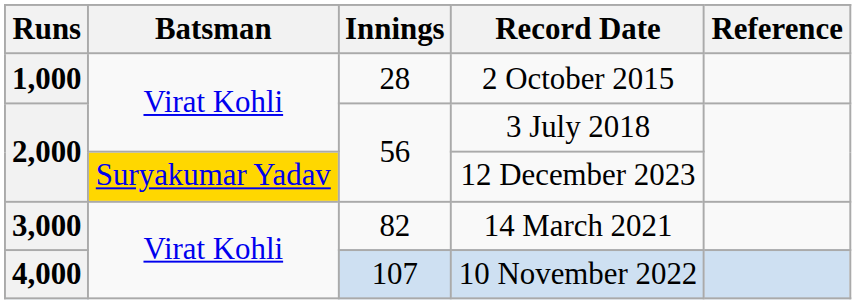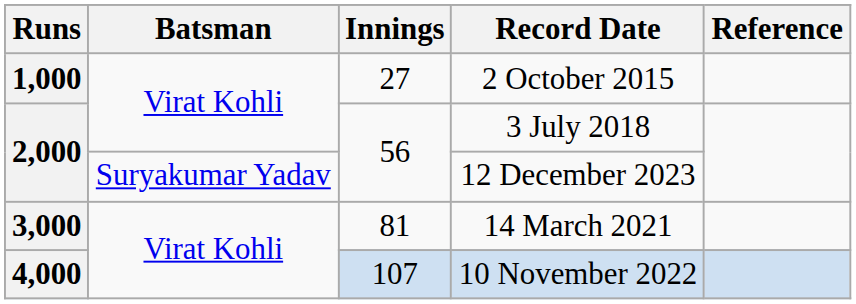2 October 2015 | Innings: 28 -> 27
12 December 2023 | Batsman: gold background -> no background
14 March 2021 | Innings: 82 -> 81
